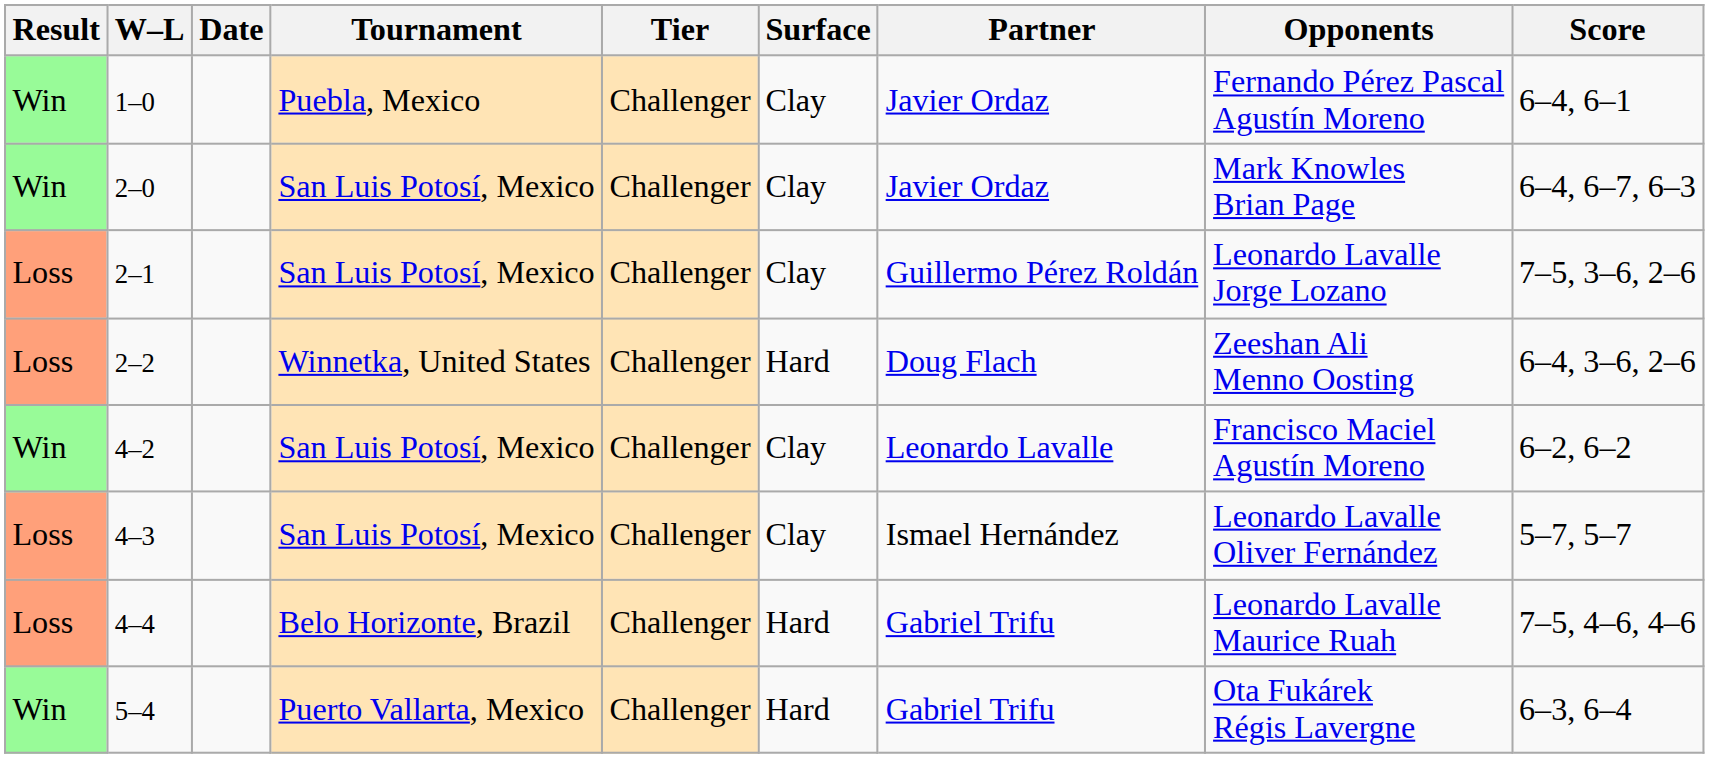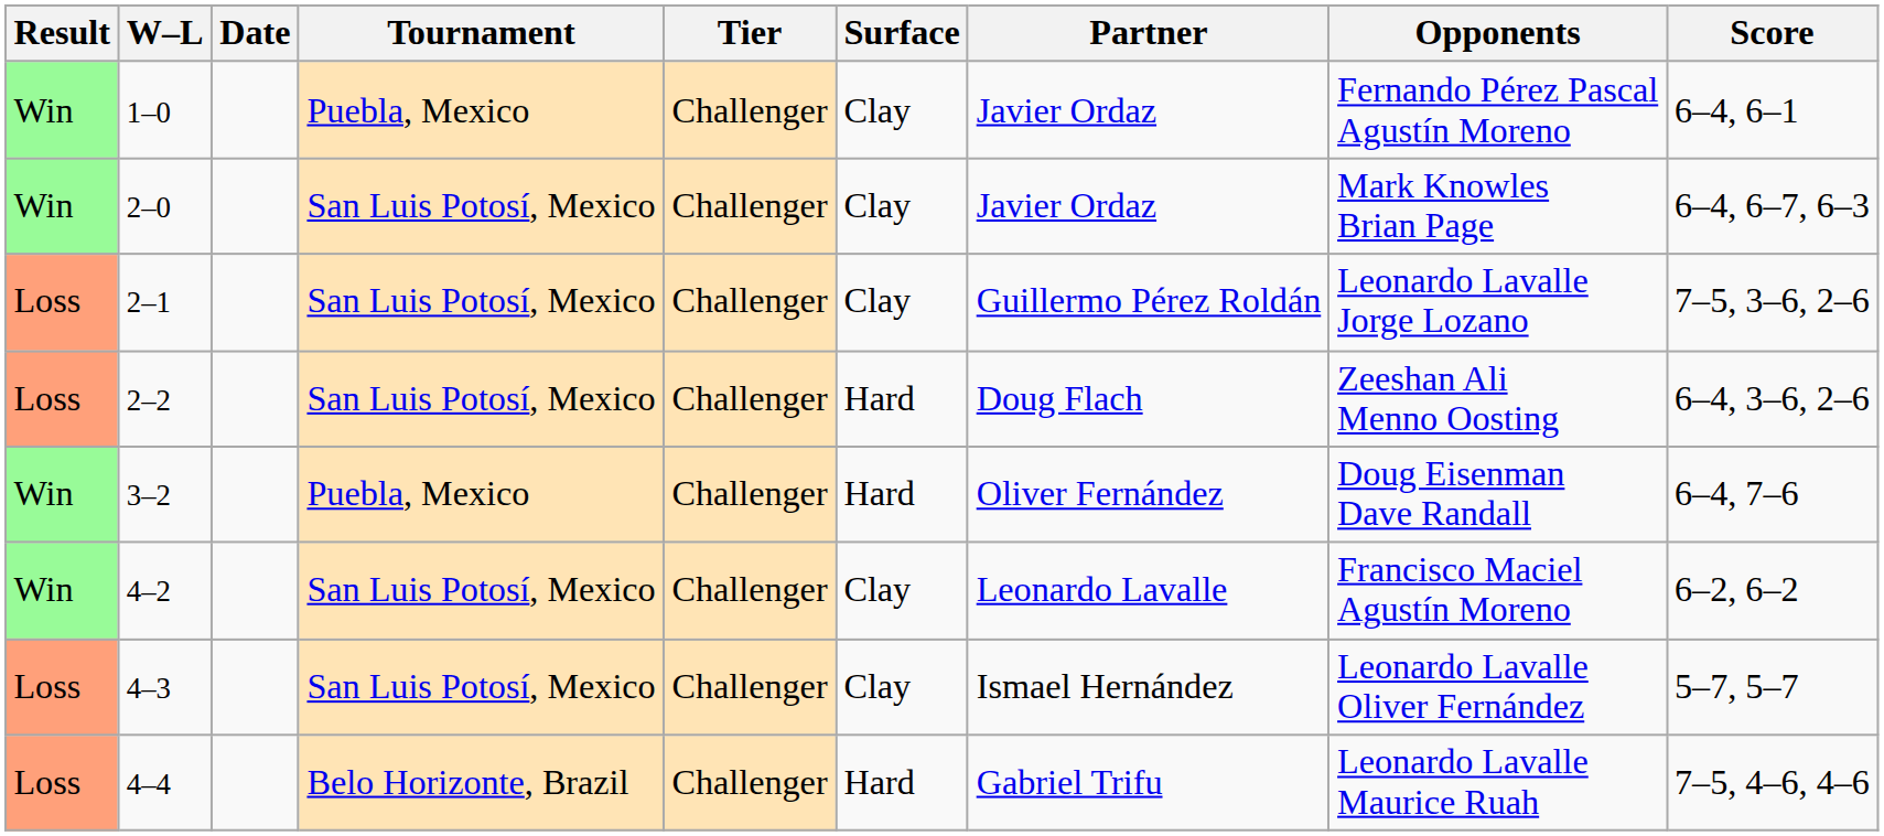2–2 | Tournament: Winnetka, United States -> San Luis Potosí, Mexico
+ row: Win | 3–2 | Puebla, Mexico | Challenger | Hard | Oliver Fernández | Doug Eisenman Dave Randall | 6–4, 7–6
- row: Win | 5–4 | Puerto Vallarta, Mexico | Challenger | Hard | Gabriel Trifu | Ota Fukárek Régis Lavergne | 6–3, 6–4
